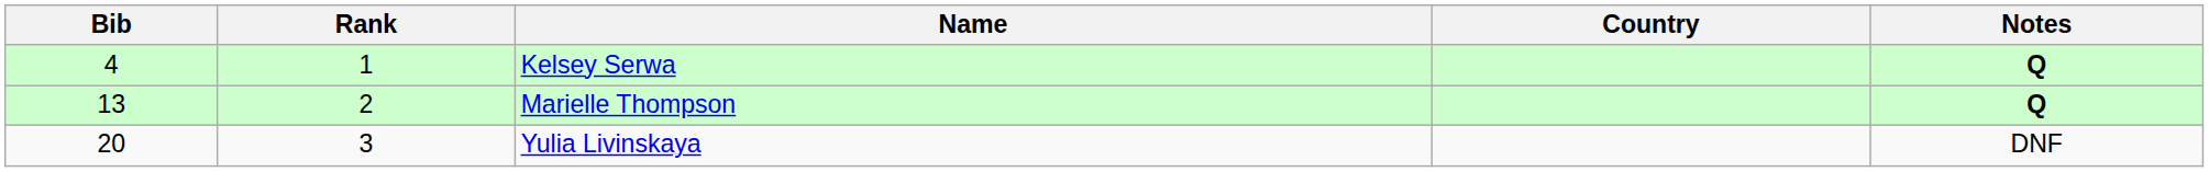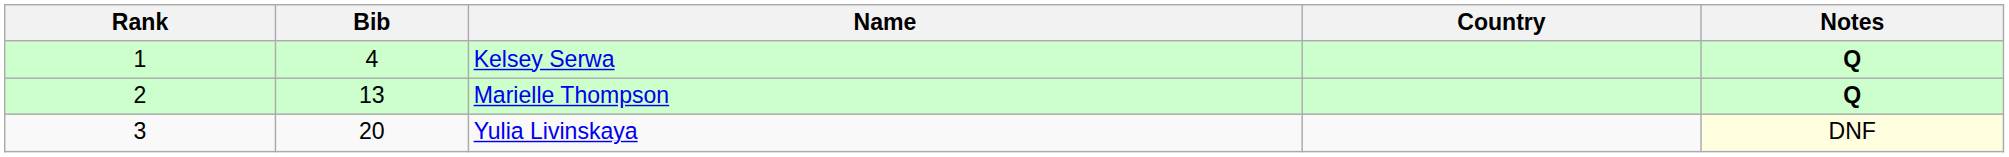columns swapped: Rank <-> Bib
Yulia Livinskaya | Notes: no background -> lightyellow background
